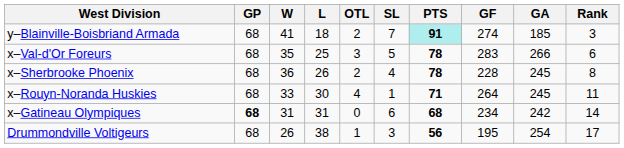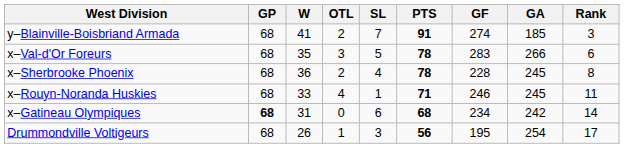- column: L | 18 | 25 | 26 | 30 | 31 | 38
y–Blainville-Boisbriand Armada | PTS: paleturquoise background -> no background
x–Rouyn-Noranda Huskies | GF: 264 -> 246
